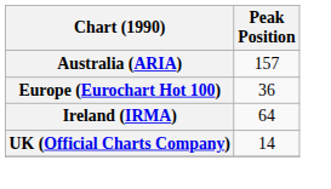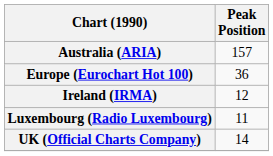Ireland (IRMA) | Peak Position: 64 -> 12
+ row: Luxembourg (Radio Luxembourg) | 11
